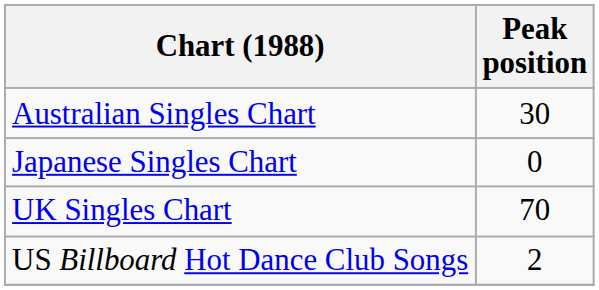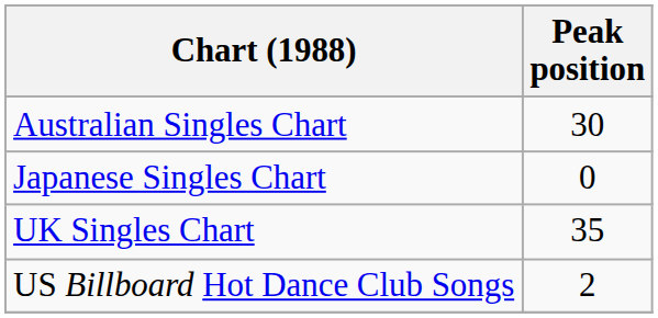UK Singles Chart | Peak position: 70 -> 35
